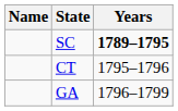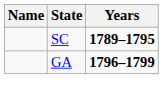- row: CT | 1795–1796
GA | Years: normal -> bold
